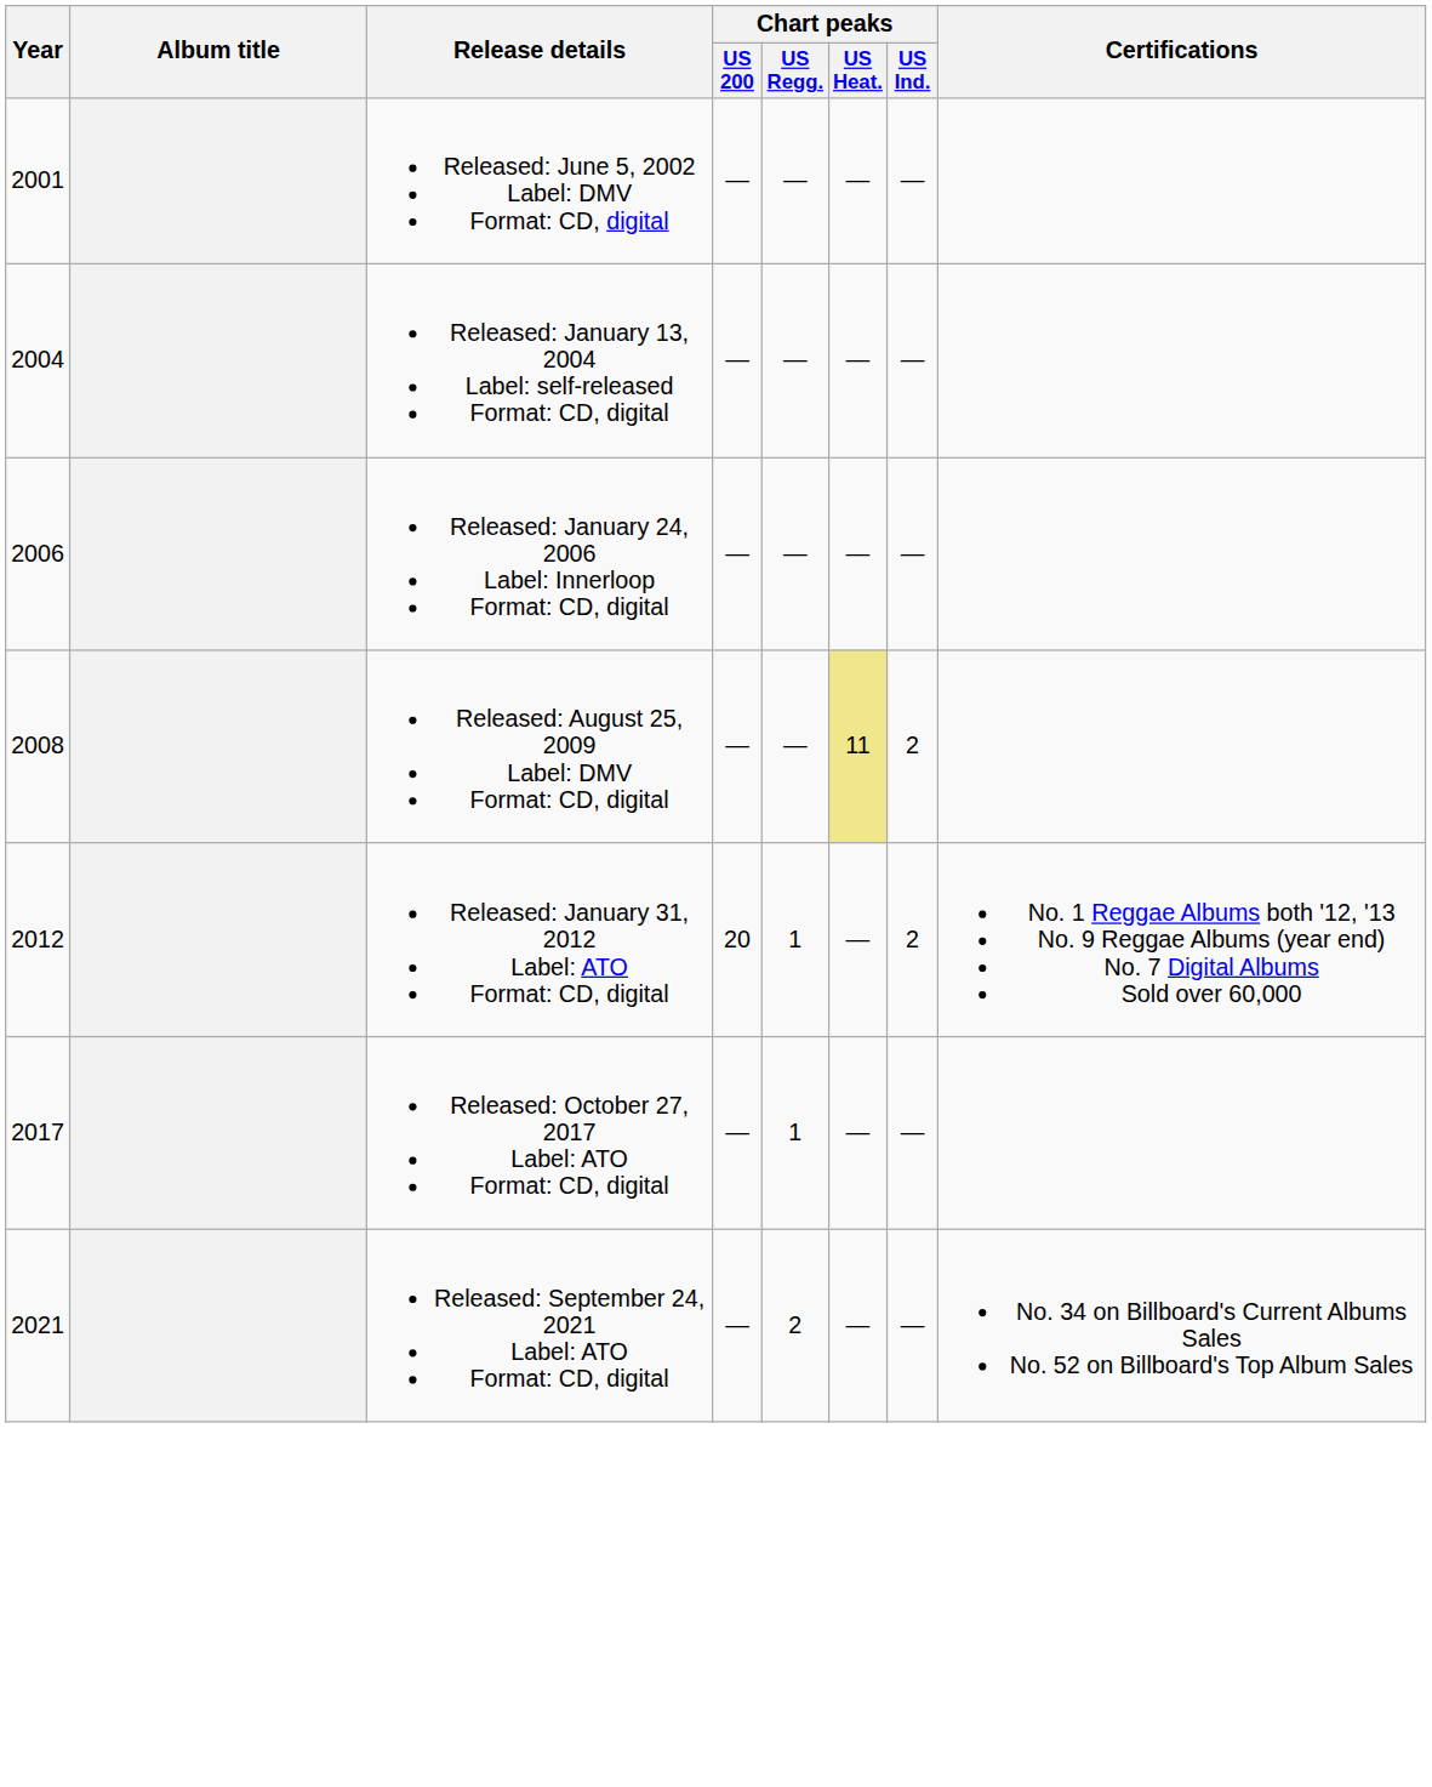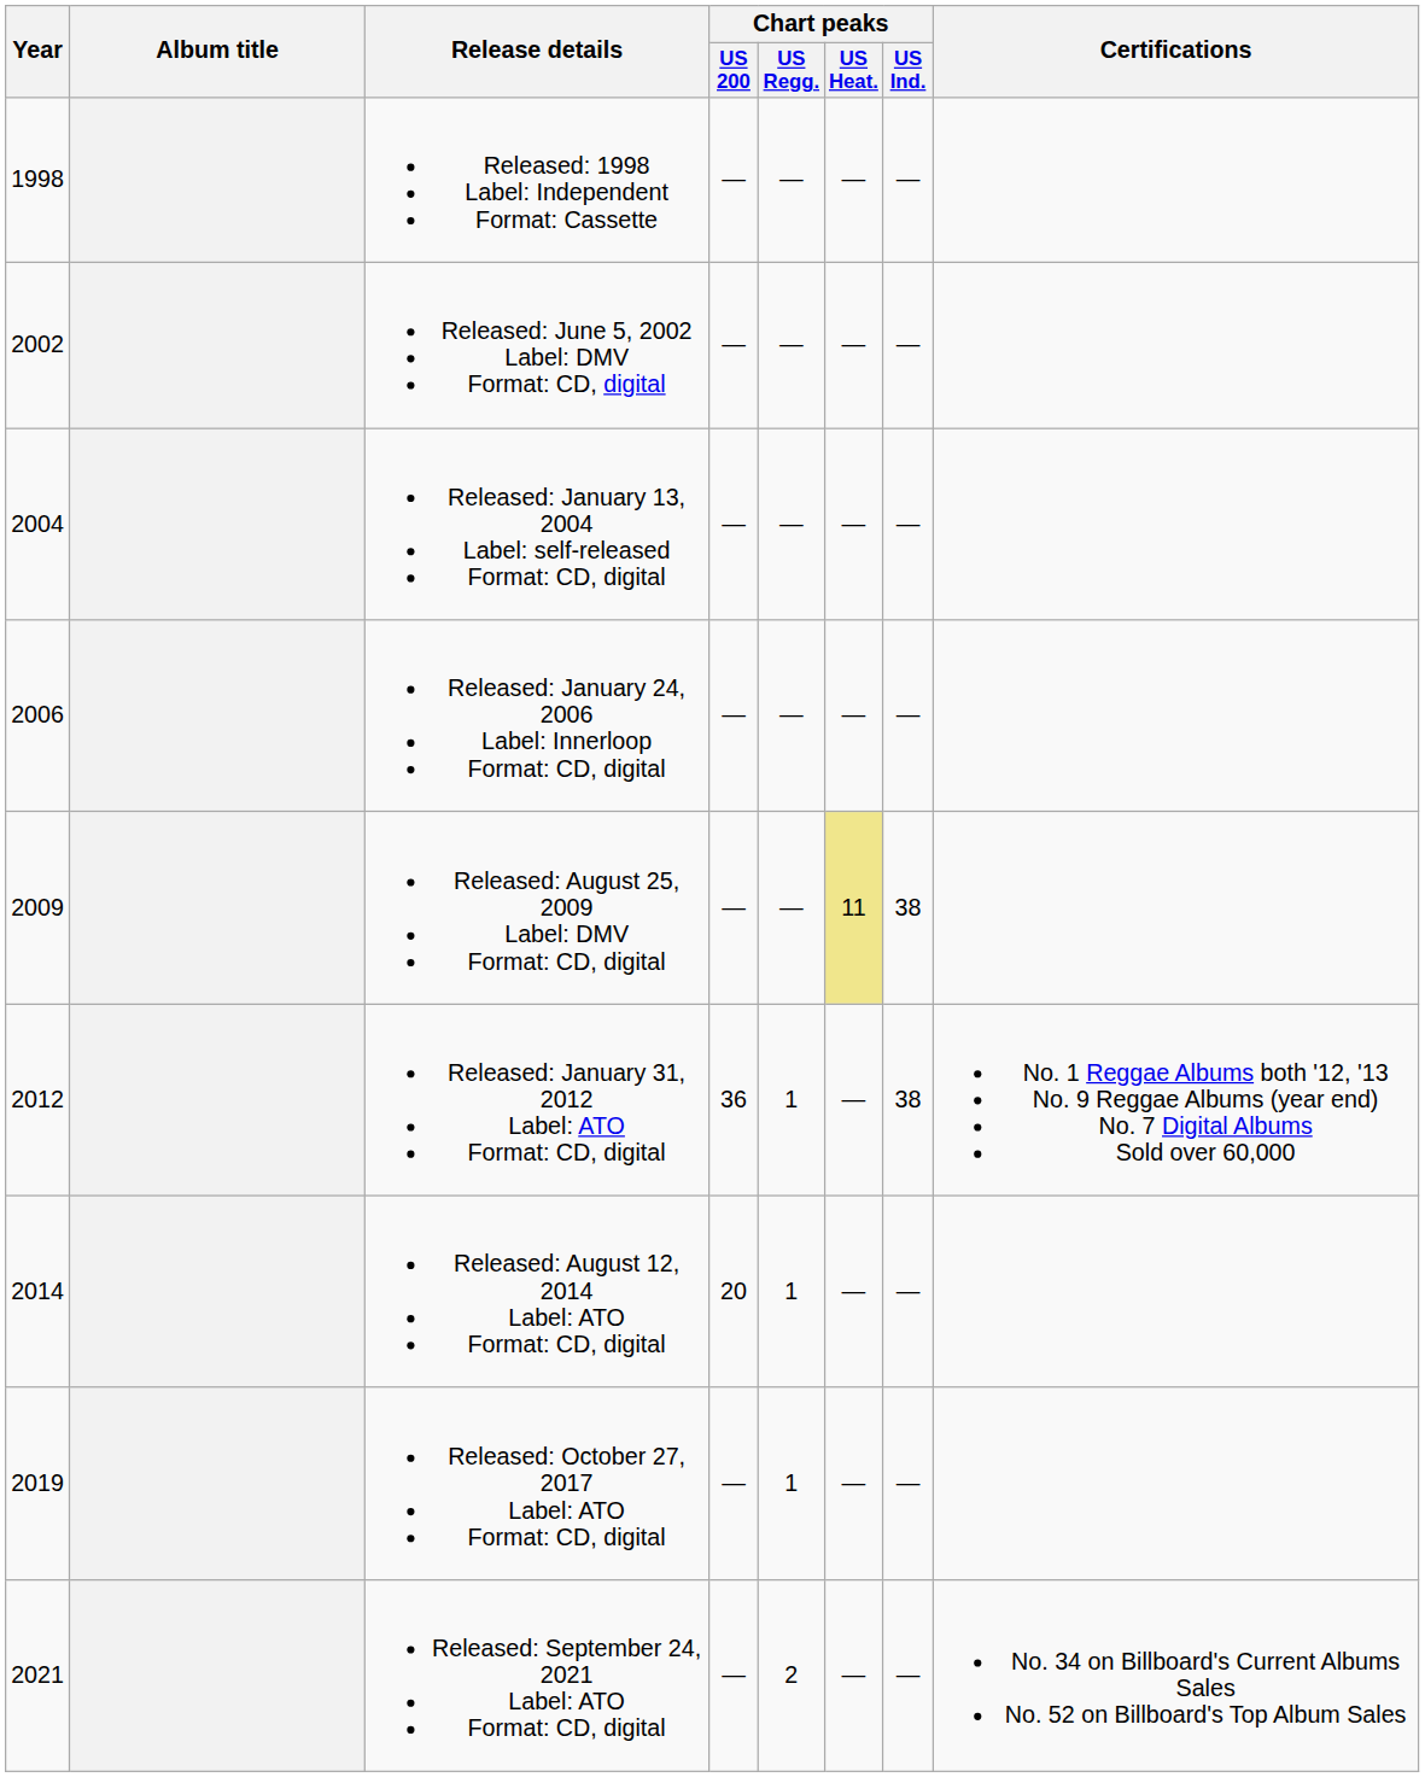+ row: 1998 | Released: 1998 Label: Independent Format: Cassette | — | — | — | —
Released: June 5, 2002 Label: DMV Format: CD, digital | Year: 2001 -> 2002
Released: August 25, 2009 Label: DMV Format: CD, digital | Year: 2008 -> 2009
Released: August 25, 2009 Label: DMV Format: CD, digital | Chart peaks / US Ind.: 2 -> 38
Released: January 31, 2012 Label: ATO Format: CD, digital | Chart peaks / US 200: 20 -> 36
Released: January 31, 2012 Label: ATO Format: CD, digital | Chart peaks / US Ind.: 2 -> 38
+ row: 2014 | Released: August 12, 2014 Label: ATO Format: CD, digital | 20 | 1 | — | —
Released: October 27, 2017 Label: ATO Format: CD, digital | Year: 2017 -> 2019
